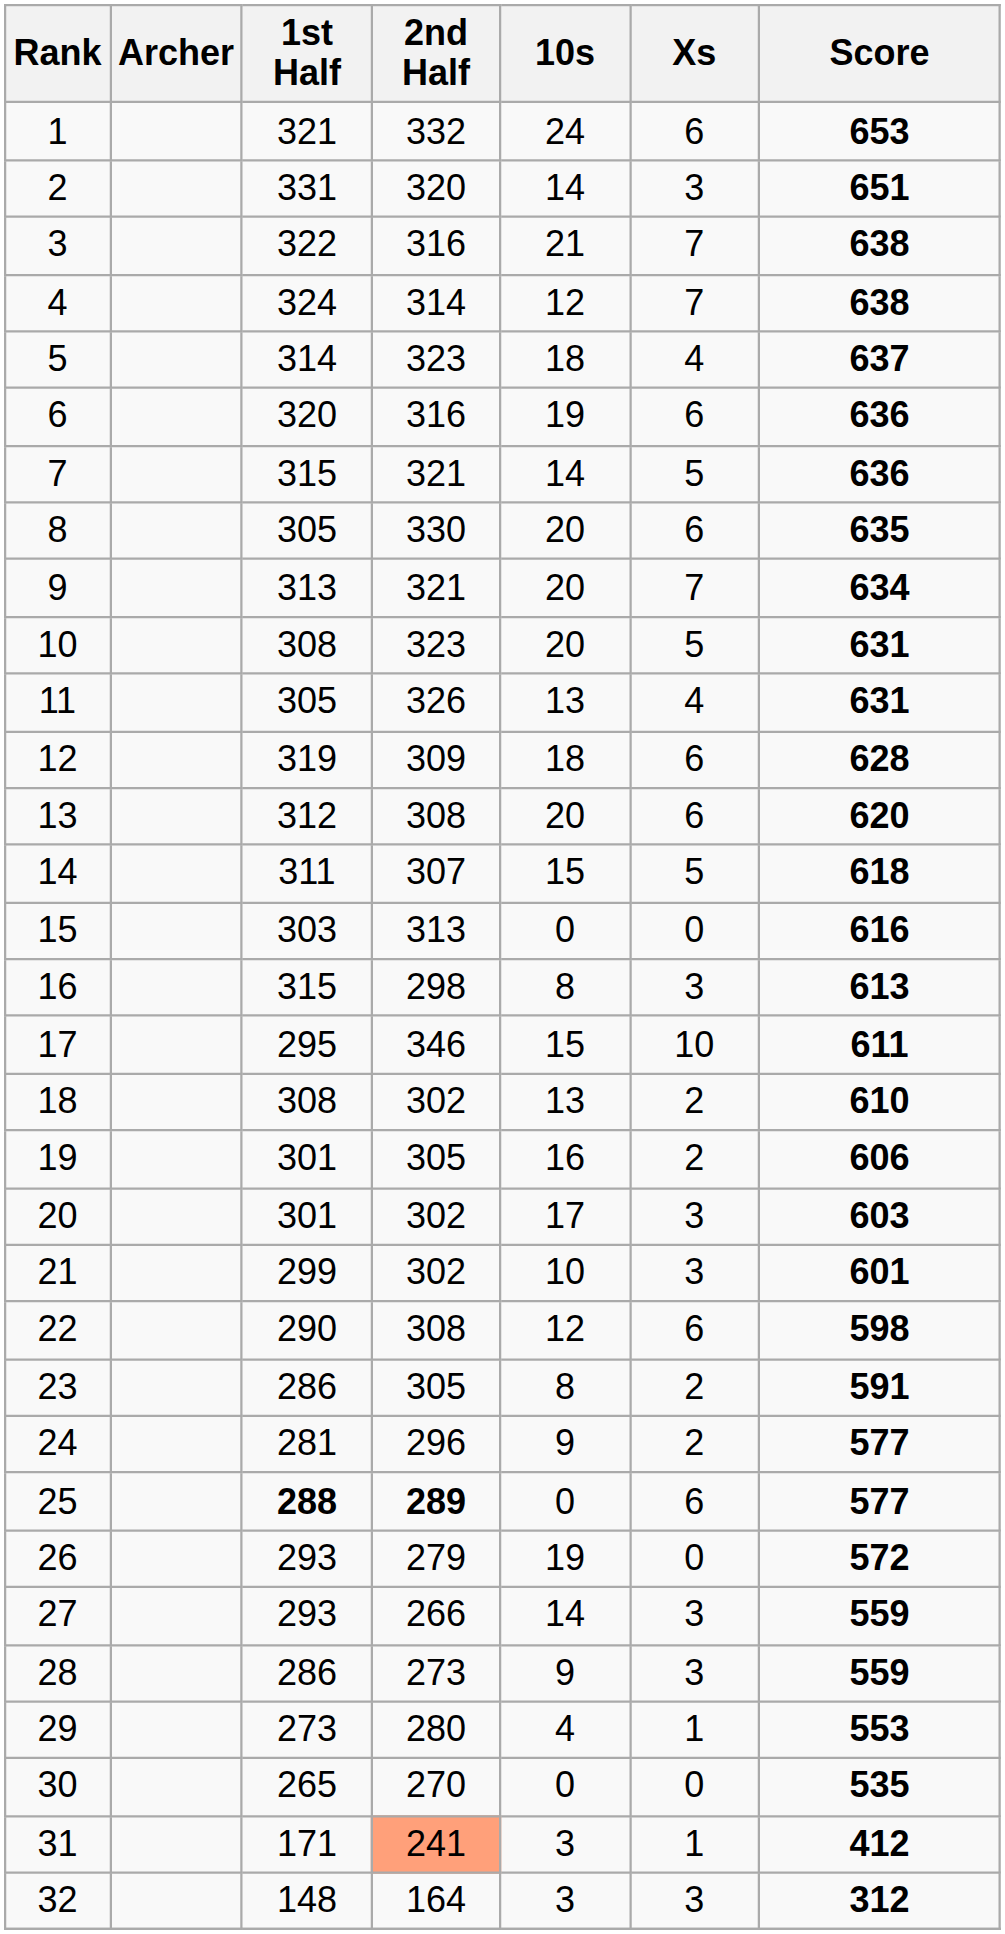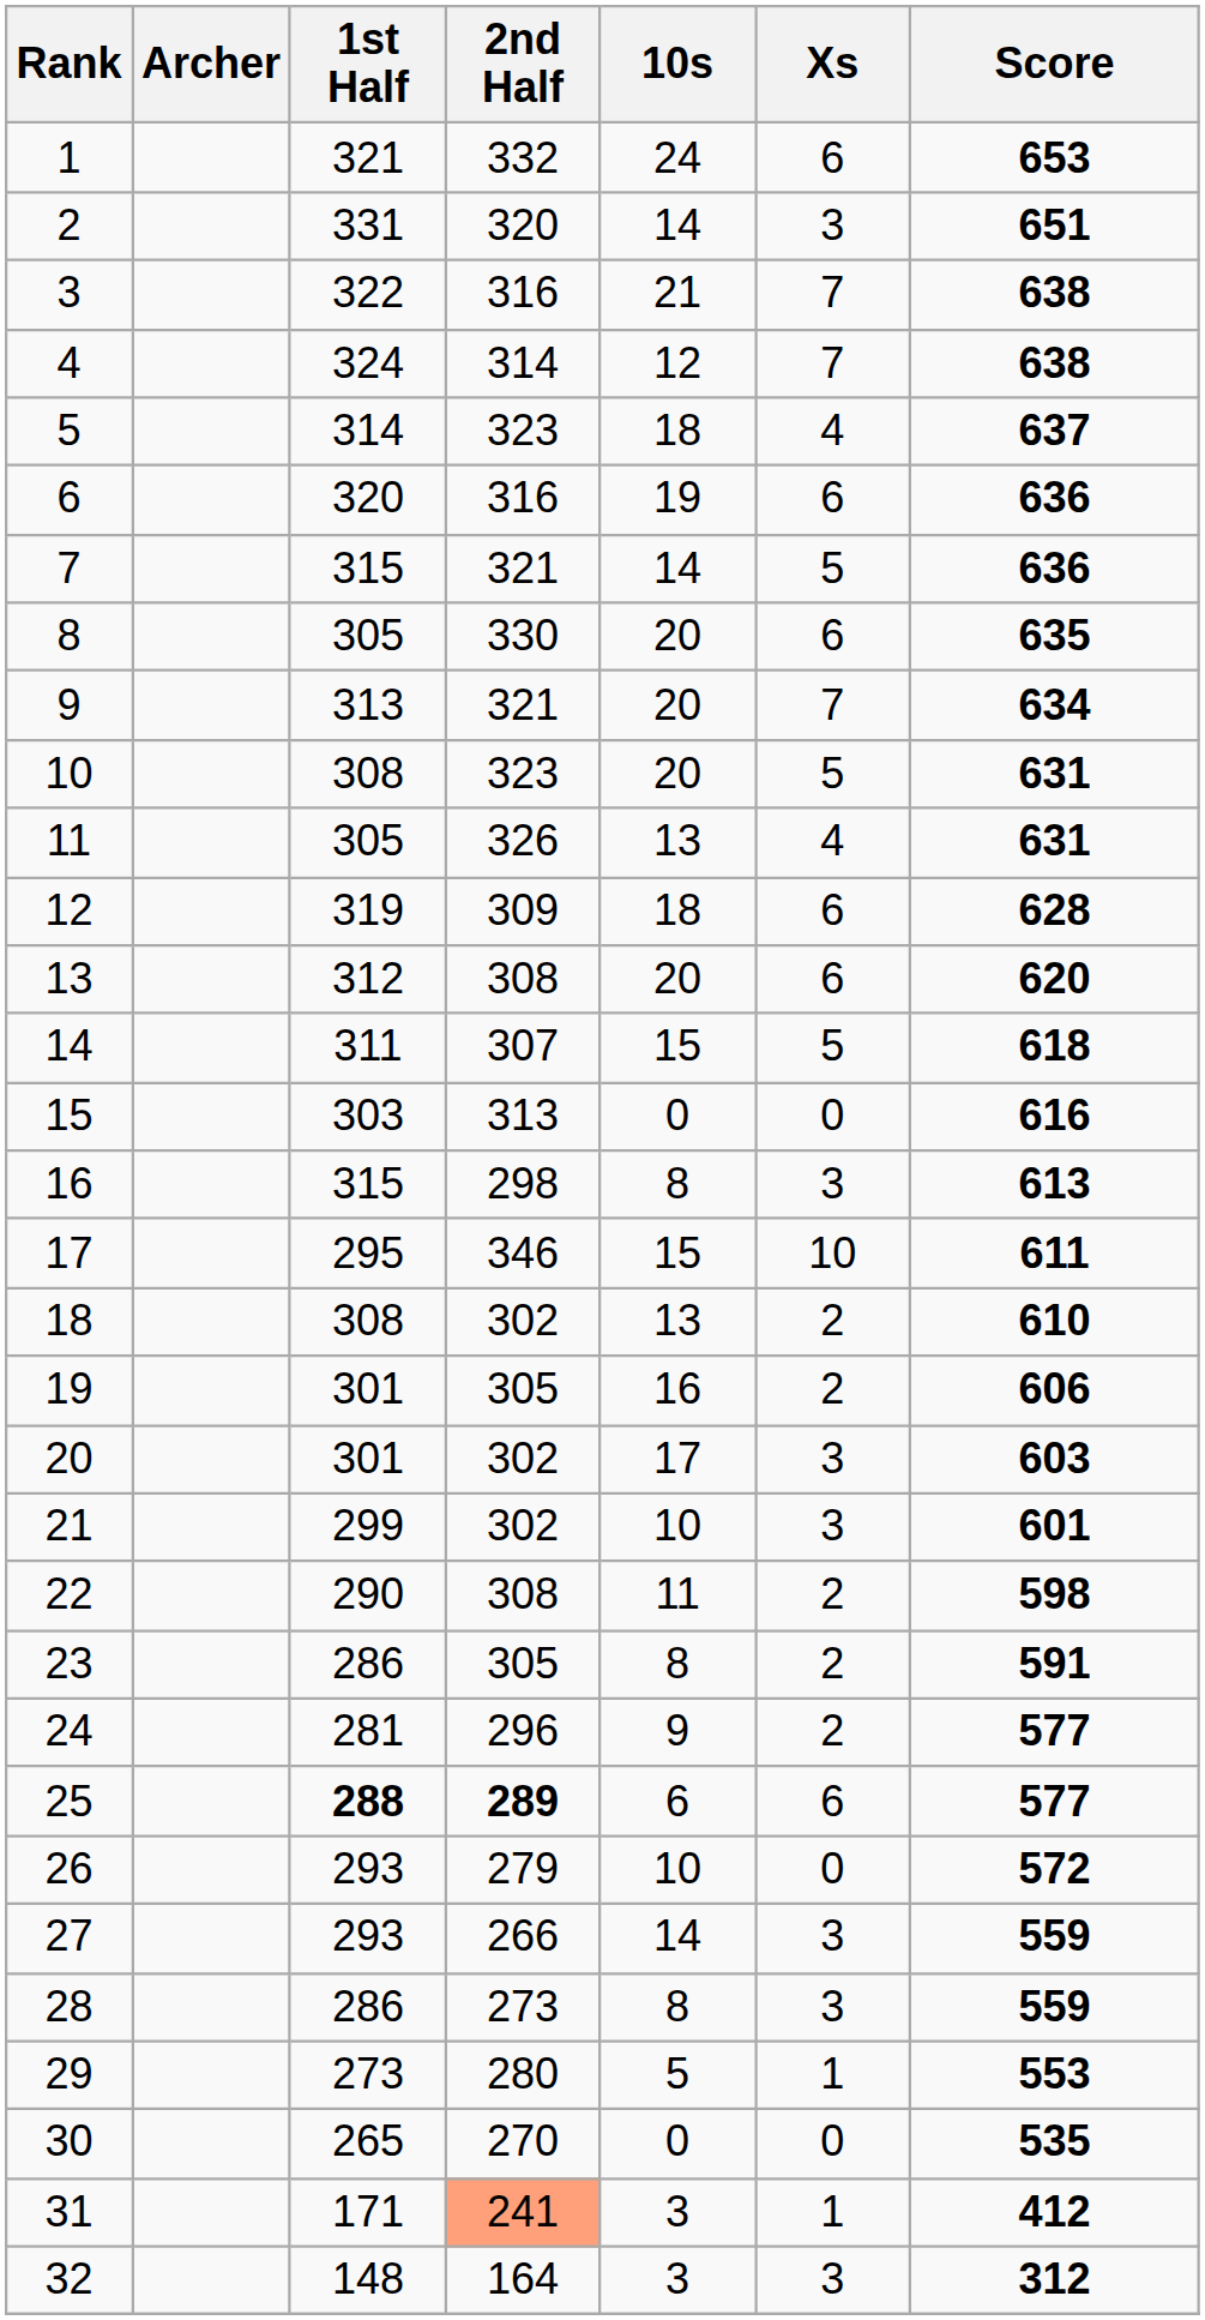22 | 10s: 12 -> 11
22 | Xs: 6 -> 2
25 | 10s: 0 -> 6
26 | 10s: 19 -> 10
28 | 10s: 9 -> 8
29 | 10s: 4 -> 5
